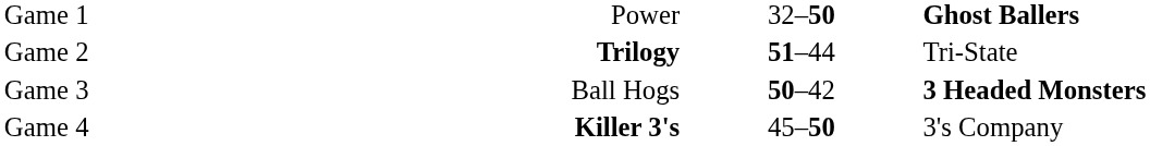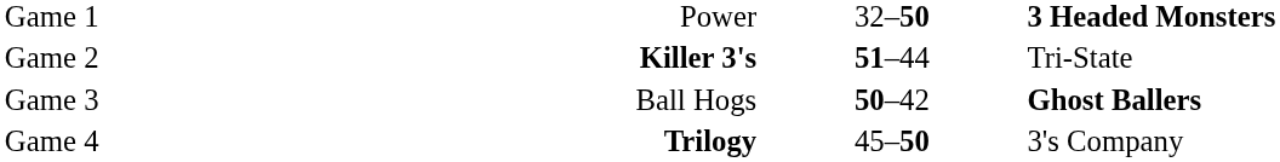Game 1 | column 4: Ghost Ballers -> 3 Headed Monsters
Game 2 | column 2: Trilogy -> Killer 3's
Game 3 | column 4: 3 Headed Monsters -> Ghost Ballers
Game 4 | column 2: Killer 3's -> Trilogy
